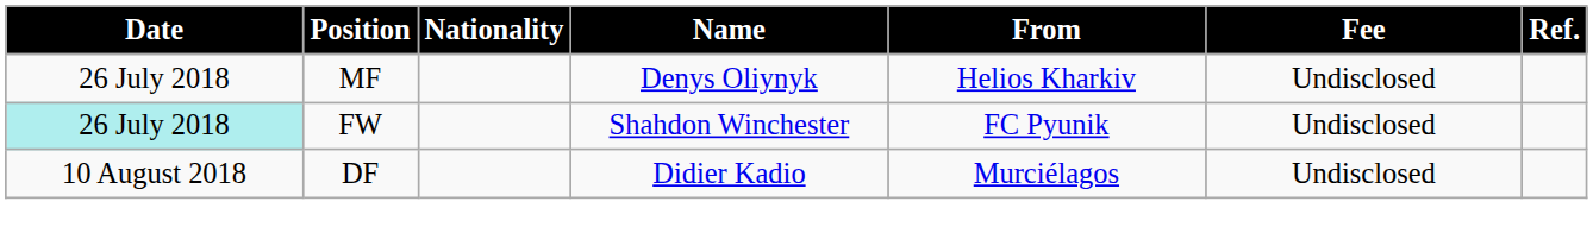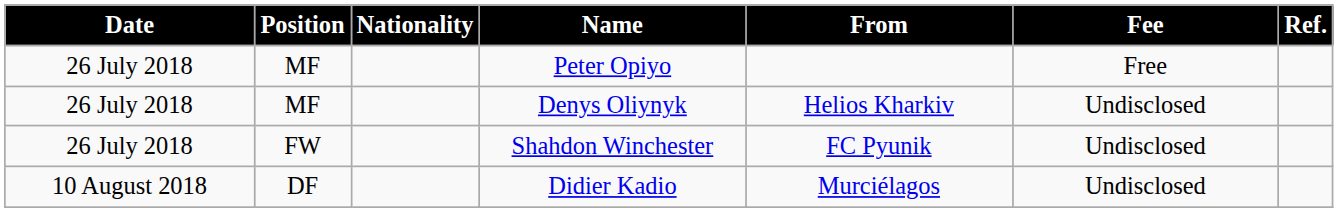+ row: 26 July 2018 | MF | Peter Opiyo | Free
Shahdon Winchester | Date: paleturquoise background -> no background
